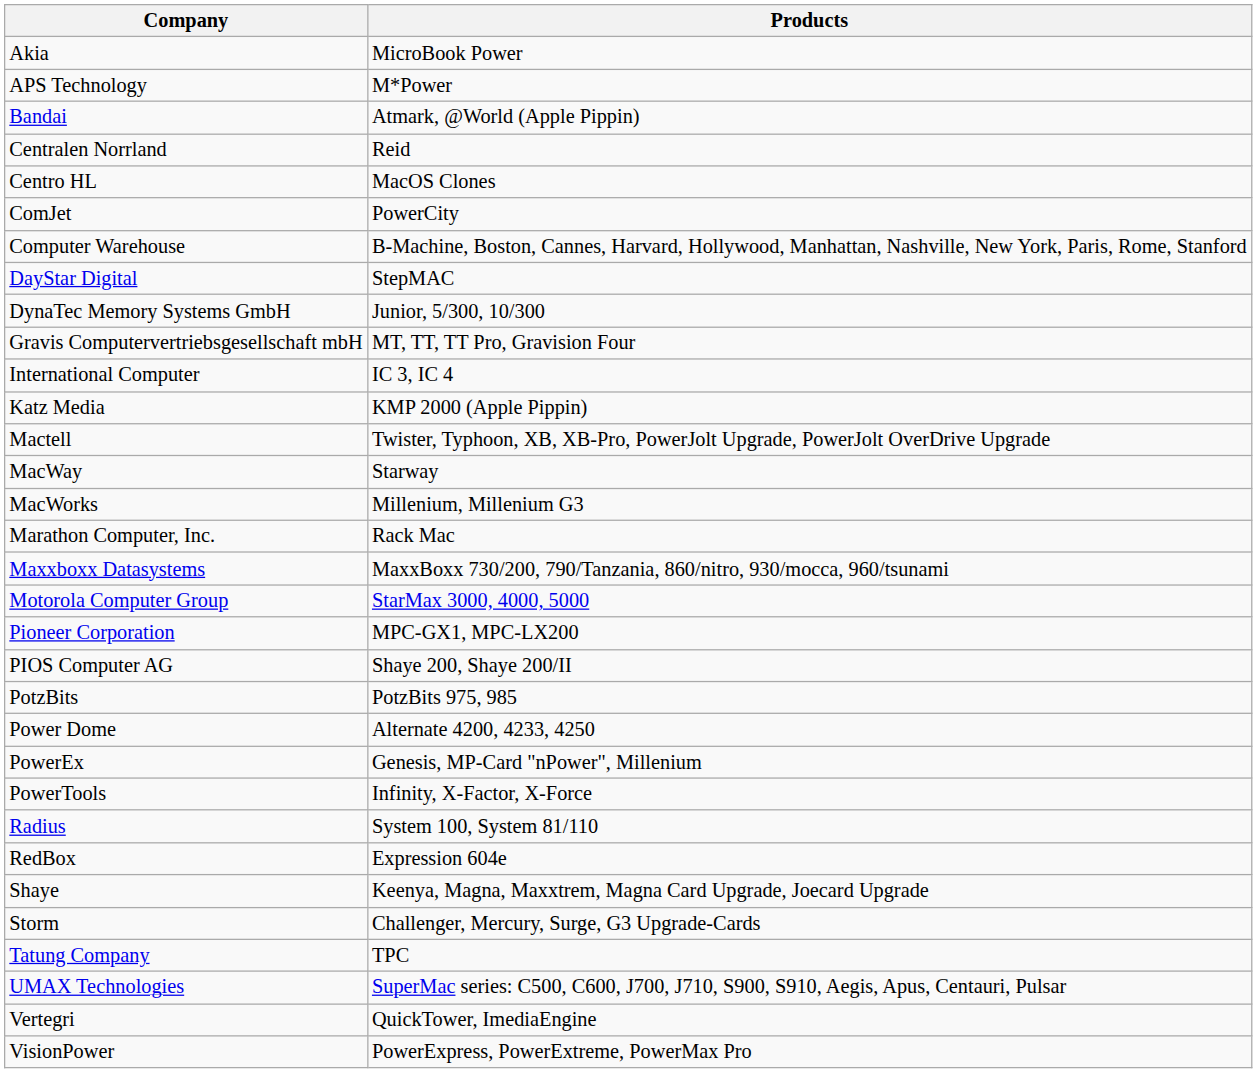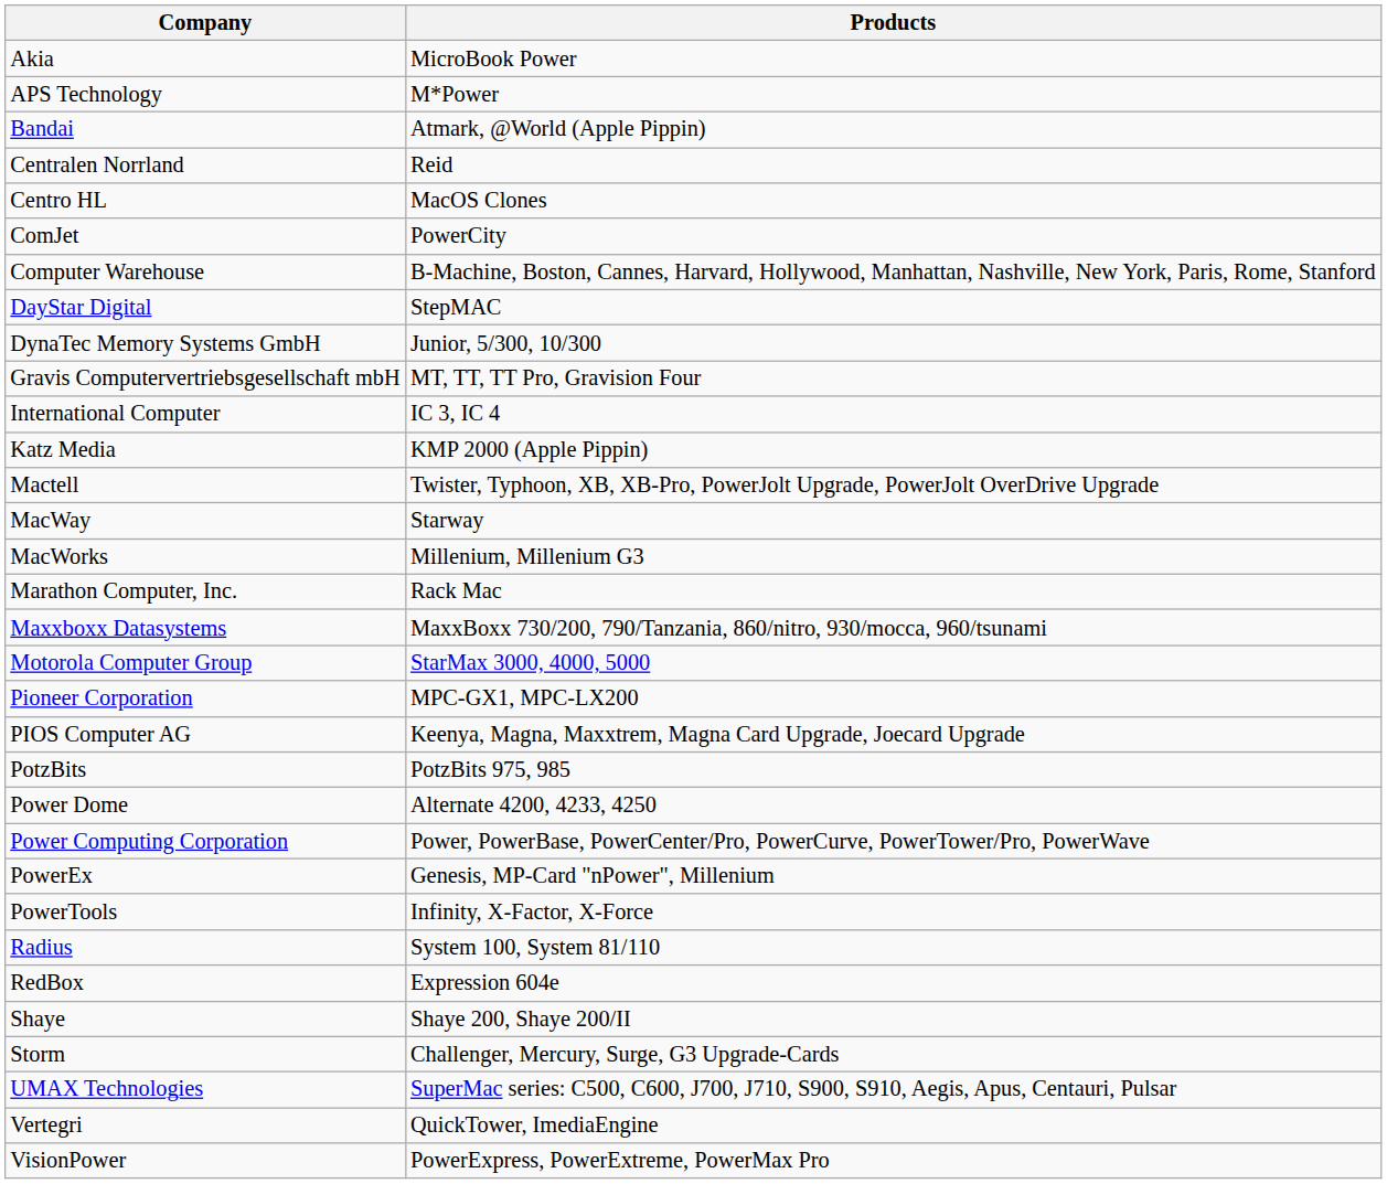PIOS Computer AG | Products: Shaye 200, Shaye 200/II -> Keenya, Magna, Maxxtrem, Magna Card Upgrade, Joecard Upgrade
+ row: Power Computing Corporation | Power, PowerBase, PowerCenter/Pro, PowerCurve, PowerTower/Pro, PowerWave
Shaye | Products: Keenya, Magna, Maxxtrem, Magna Card Upgrade, Joecard Upgrade -> Shaye 200, Shaye 200/II
- row: Tatung Company | TPC
